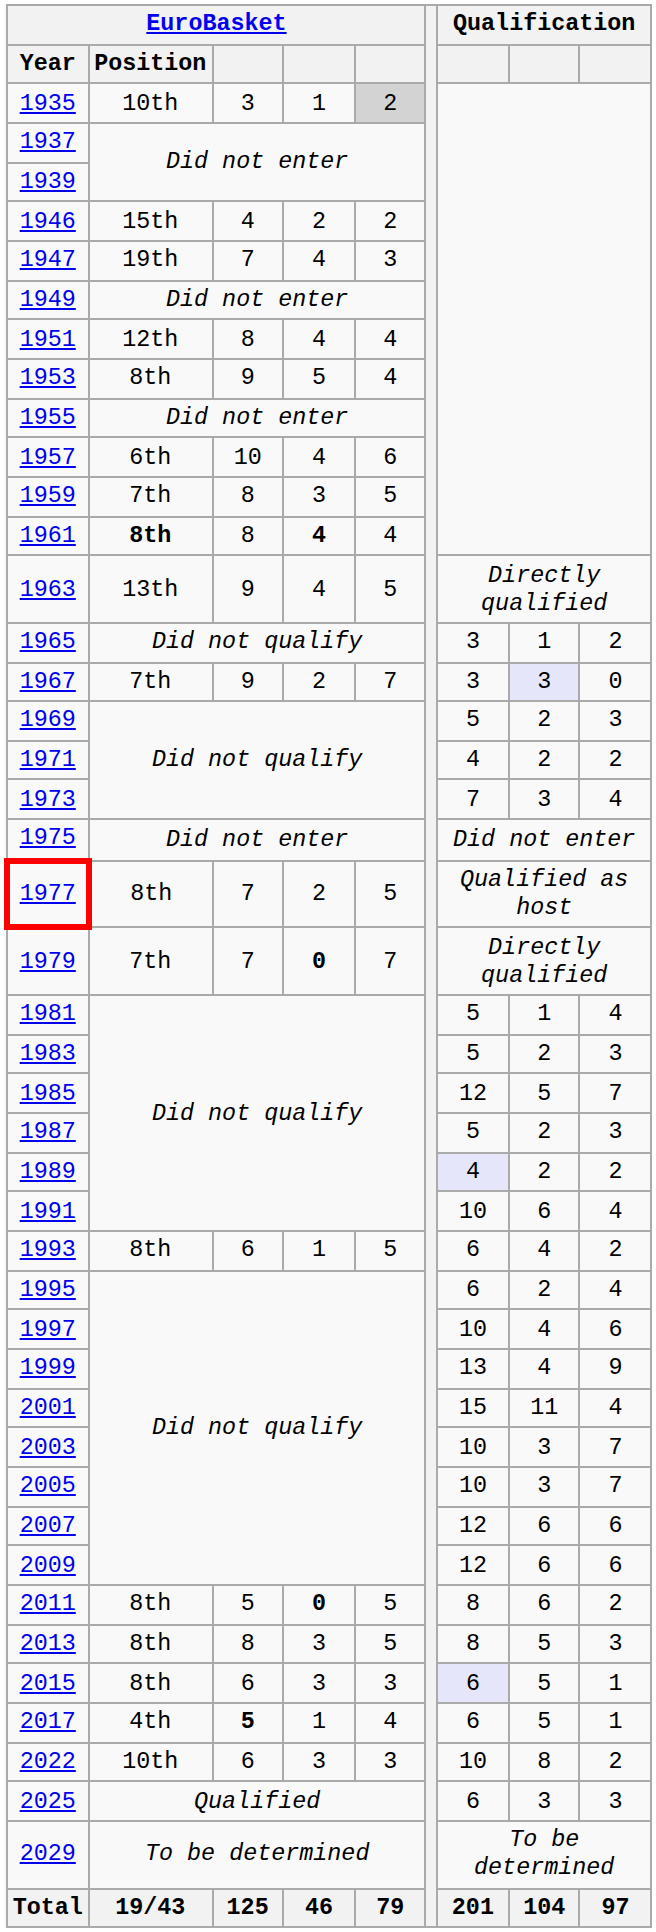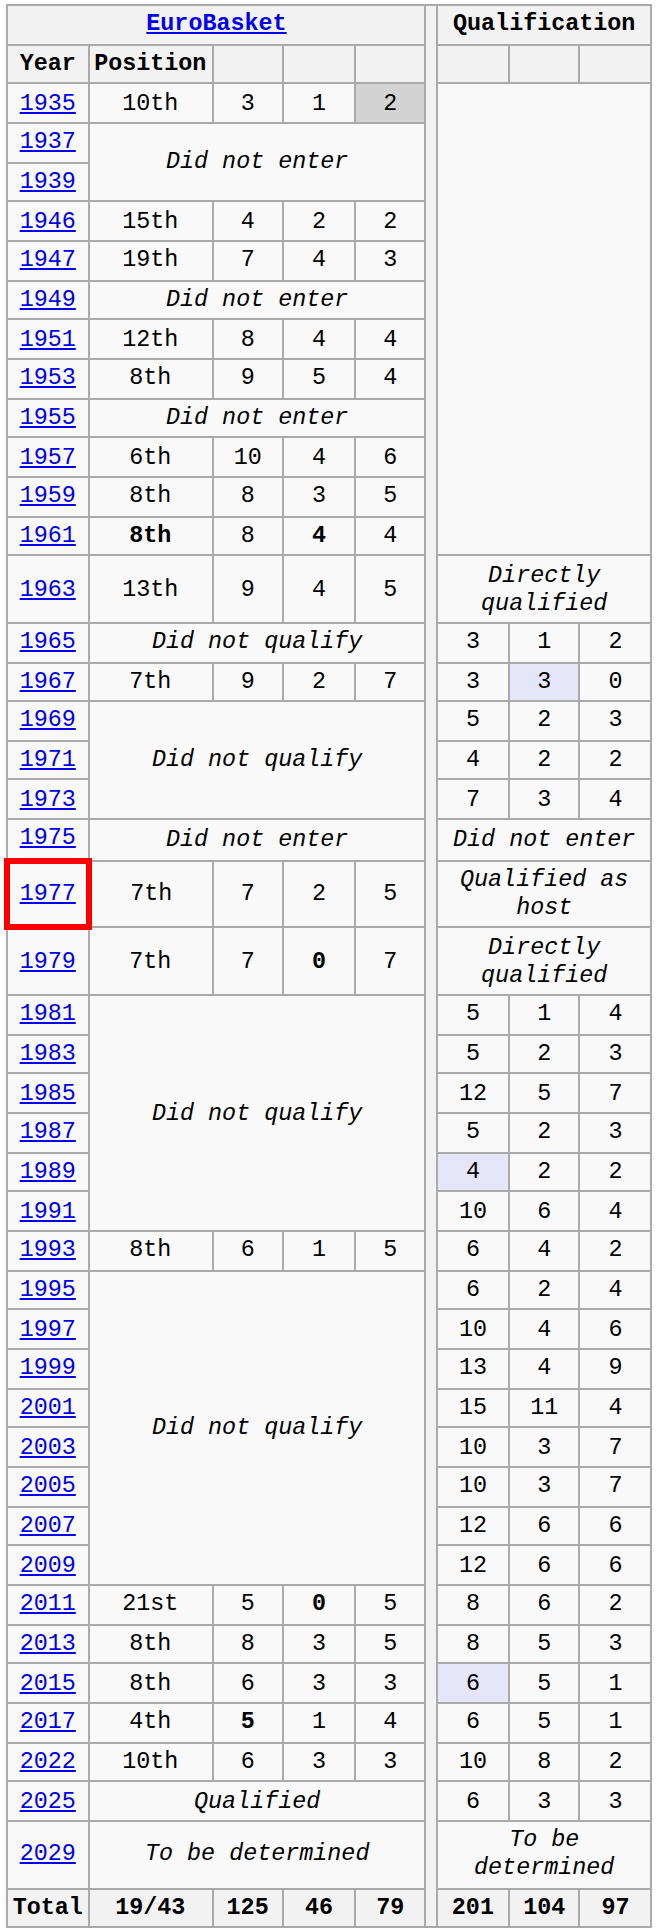1959 | EuroBasket / Position: 7th -> 8th
1977 | EuroBasket / Position: 8th -> 7th
2011 | EuroBasket / Position: 8th -> 21st
